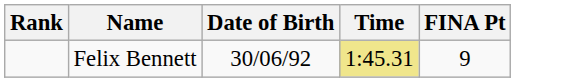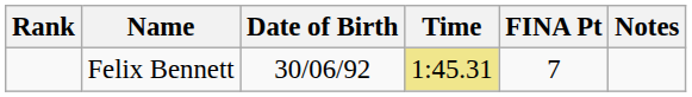+ column: Notes
Felix Bennett | FINA Pt: 9 -> 7
